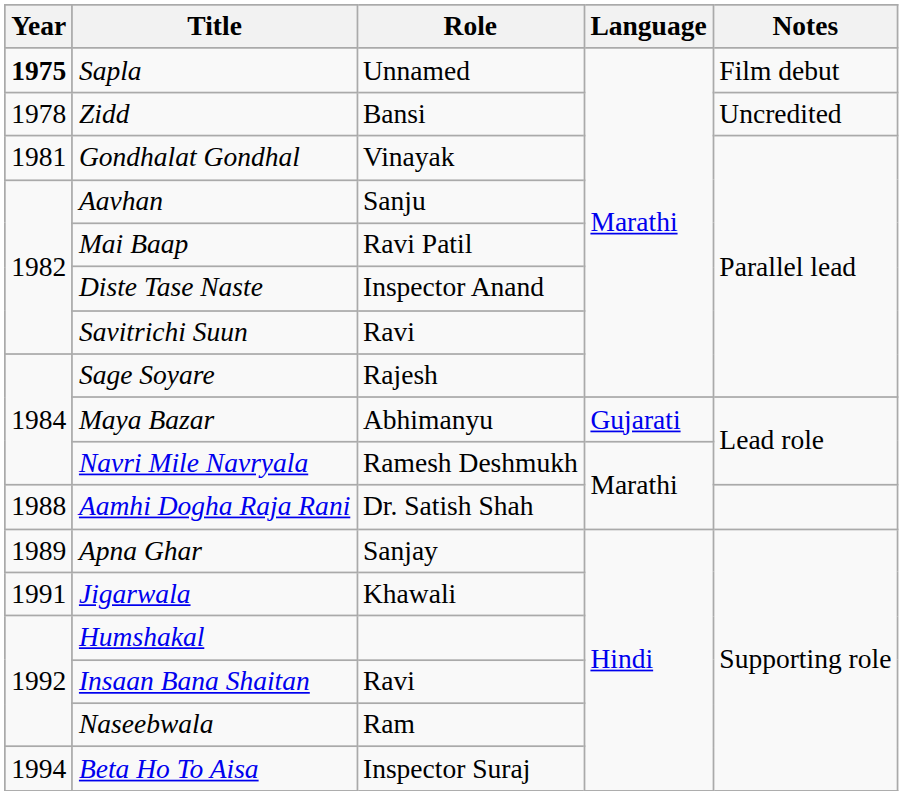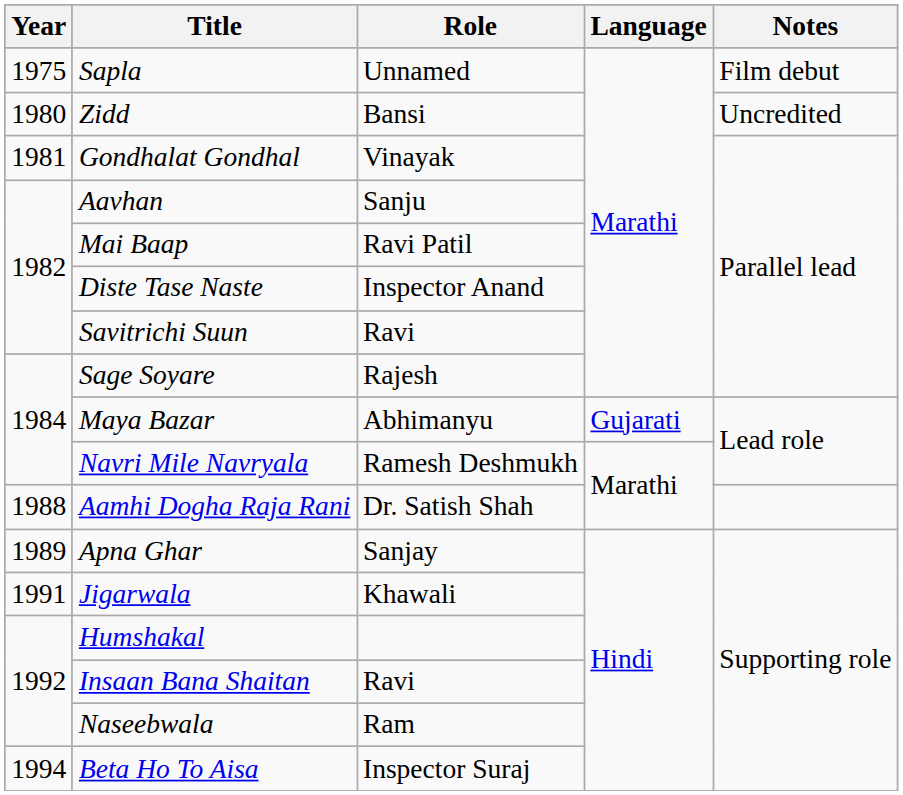Sapla | Year: bold -> normal
Zidd | Year: 1978 -> 1980
